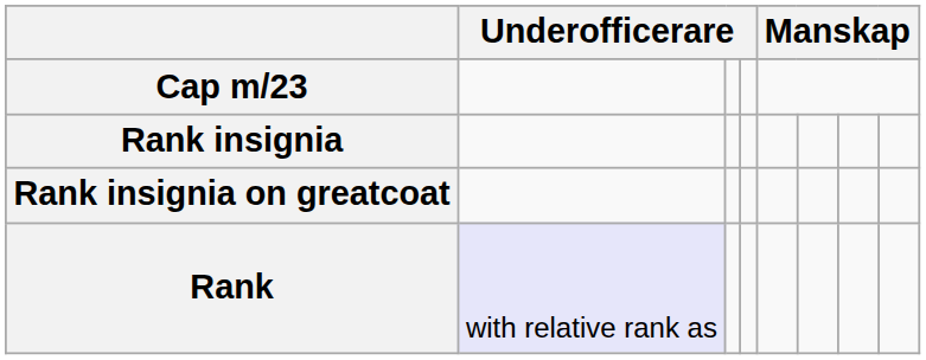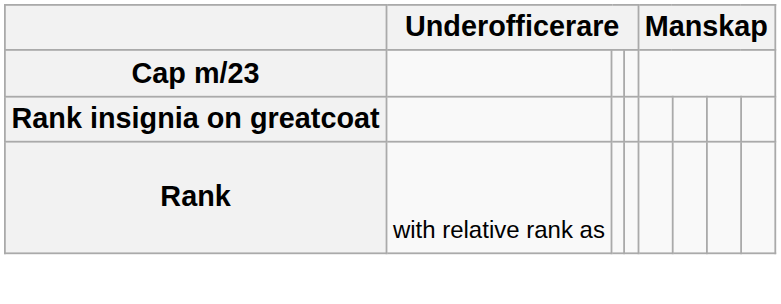- row: Rank insignia
Rank | column 2: lavender background -> no background
